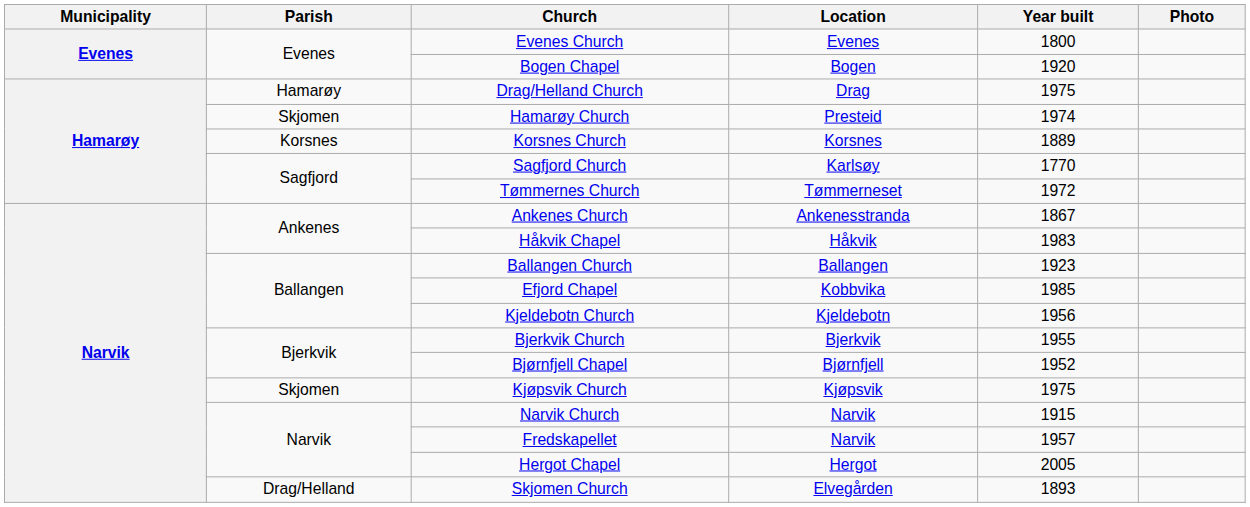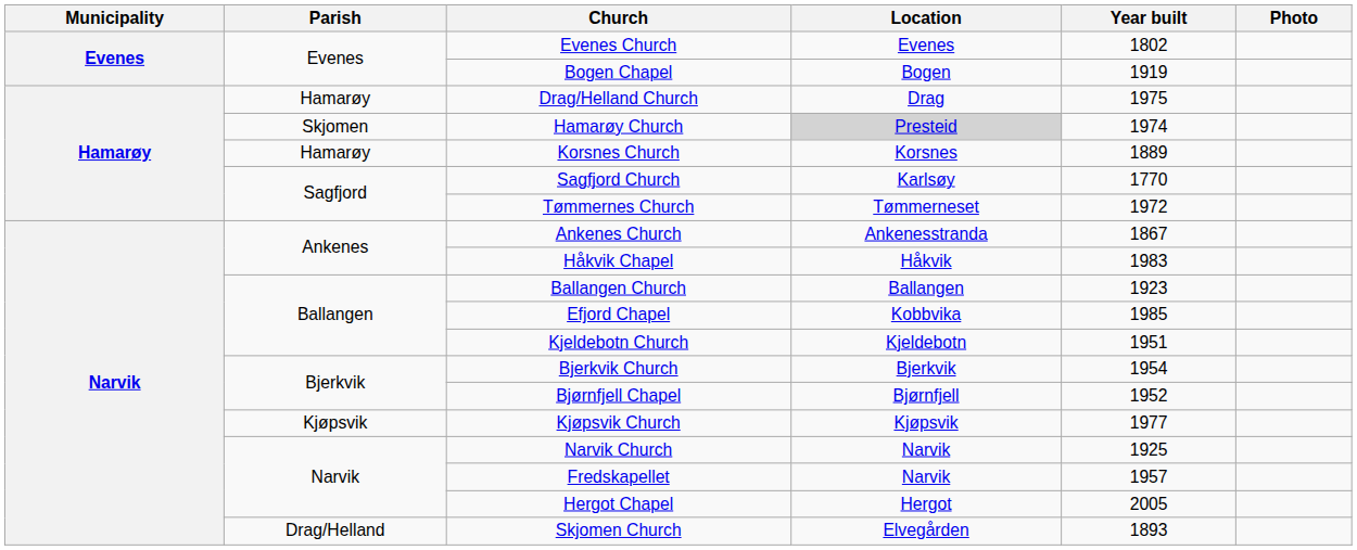Evenes Church | Year built: 1800 -> 1802
Bogen Chapel | Year built: 1920 -> 1919
Hamarøy Church | Location: no background -> lightgrey background
Korsnes Church | Parish: Korsnes -> Hamarøy
Kjeldebotn Church | Year built: 1956 -> 1951
Bjerkvik Church | Year built: 1955 -> 1954
Kjøpsvik Church | Parish: Skjomen -> Kjøpsvik
Kjøpsvik Church | Year built: 1975 -> 1977
Narvik Church | Year built: 1915 -> 1925
